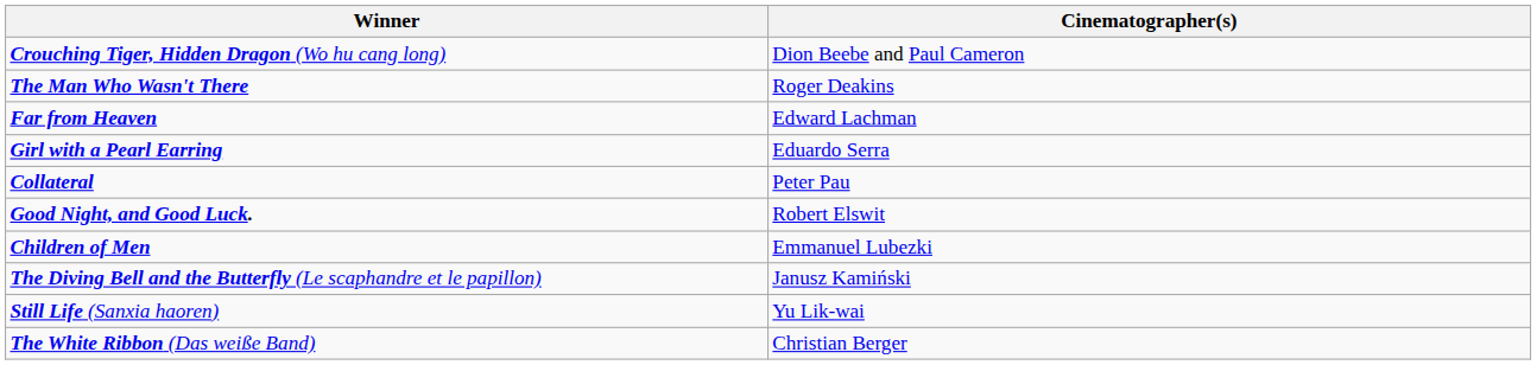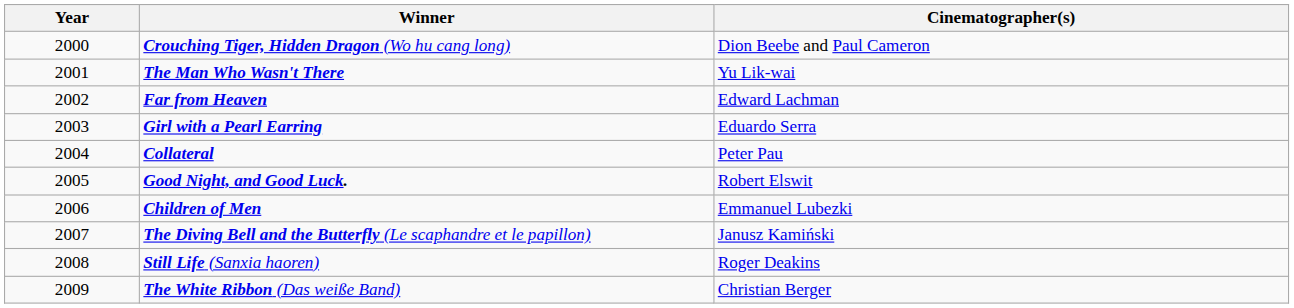+ column: Year | 2000 | 2001 | 2002 | 2003 | 2004 | 2005 | 2006 | 2007 | 2008 | 2009
The Man Who Wasn't There | Cinematographer(s): Roger Deakins -> Yu Lik-wai
Still Life (Sanxia haoren) | Cinematographer(s): Yu Lik-wai -> Roger Deakins
